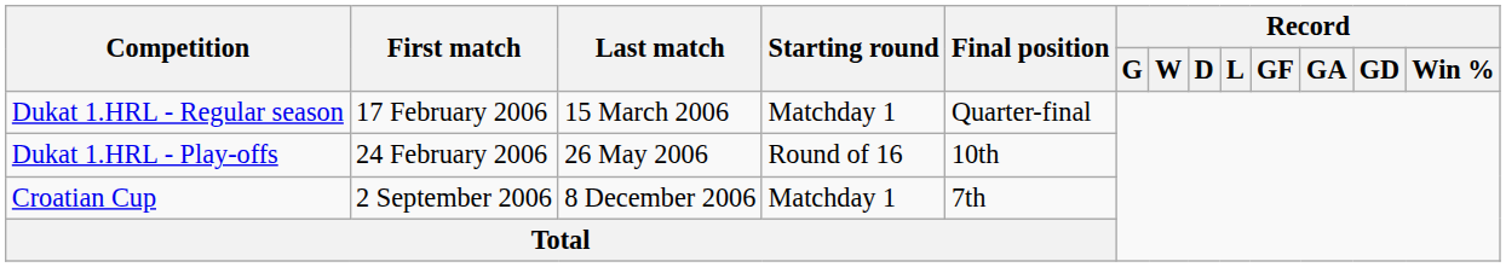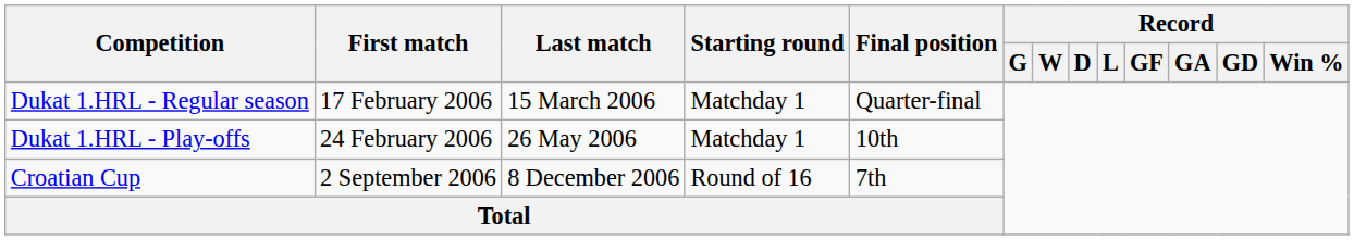Dukat 1.HRL - Play-offs | Starting round: Round of 16 -> Matchday 1
Croatian Cup | Starting round: Matchday 1 -> Round of 16
